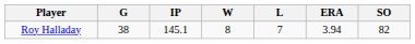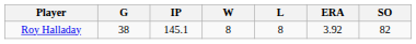Roy Halladay | L: 7 -> 8
Roy Halladay | ERA: 3.94 -> 3.92
